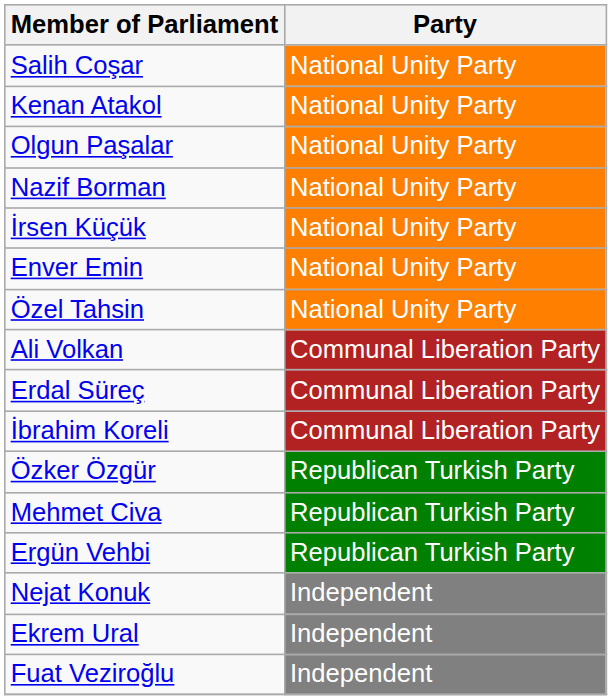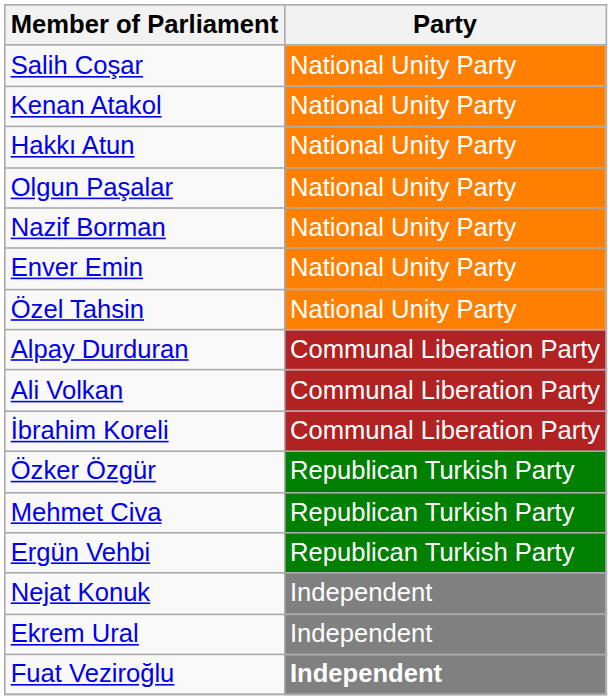+ row: Hakkı Atun | National Unity Party
- row: İrsen Küçük | National Unity Party
+ row: Alpay Durduran | Communal Liberation Party
- row: Erdal Süreç | Communal Liberation Party
Fuat Veziroğlu | Party: normal -> bold
